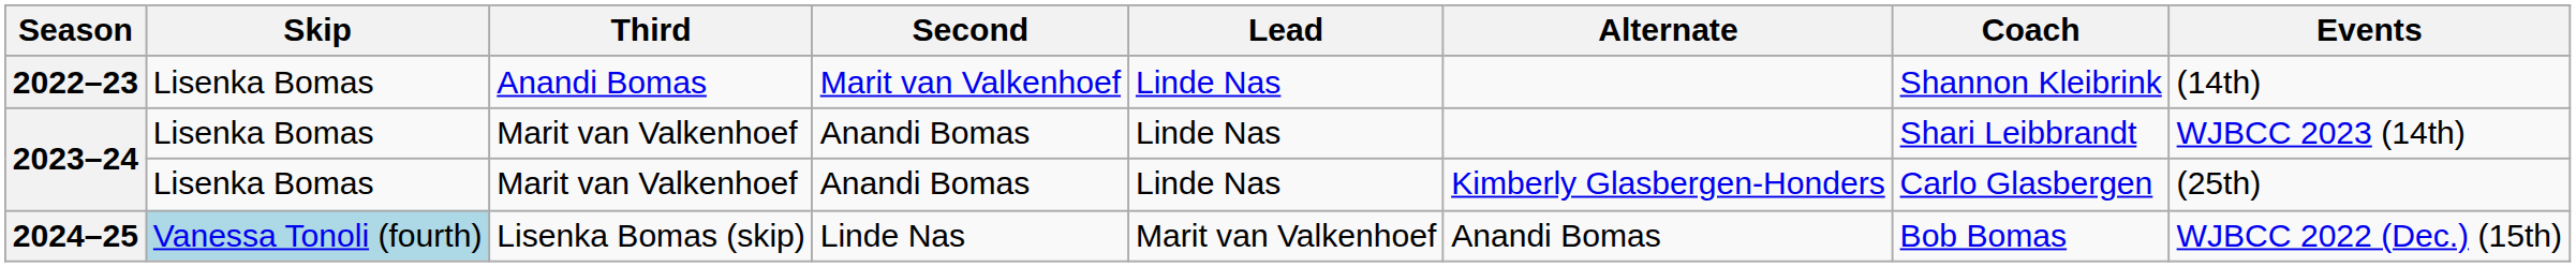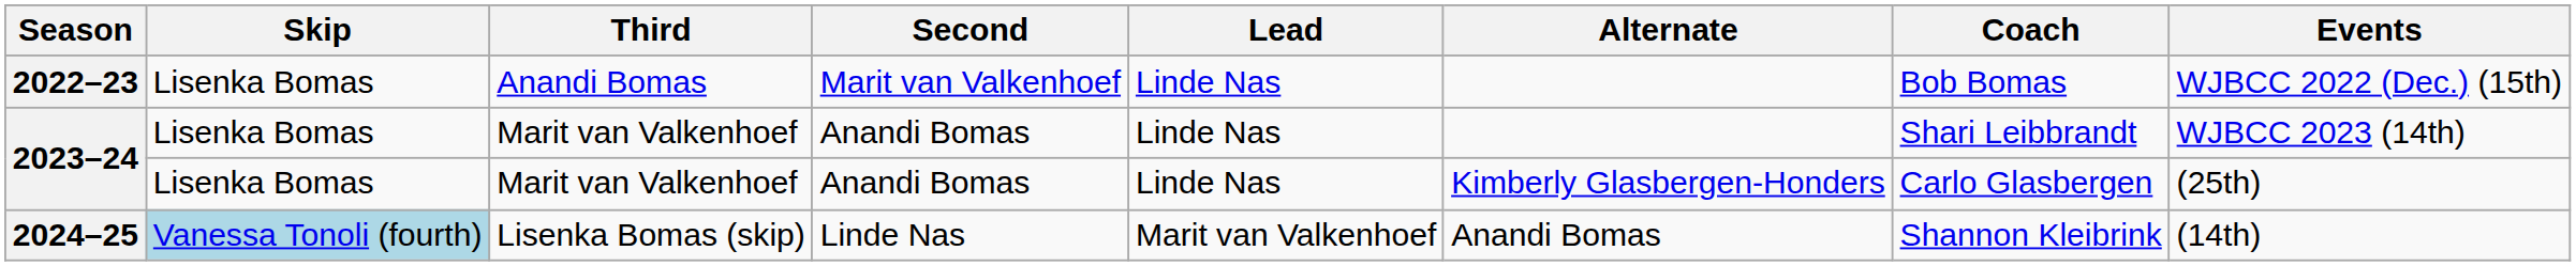2022–23 | Coach: Shannon Kleibrink -> Bob Bomas
2022–23 | Events: (14th) -> WJBCC 2022 (Dec.) (15th)
2024–25 | Coach: Bob Bomas -> Shannon Kleibrink
2024–25 | Events: WJBCC 2022 (Dec.) (15th) -> (14th)
